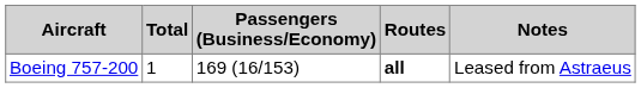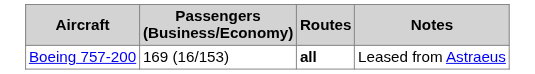- column: Total | 1
